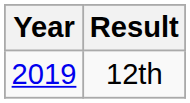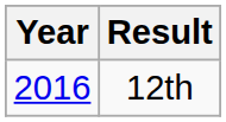12th | Year: 2019 -> 2016
